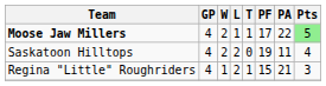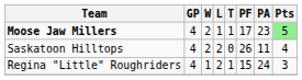Moose Jaw Millers | PA: 22 -> 23
Saskatoon Hilltops | PF: 19 -> 26
Regina "Little" Roughriders | PA: 21 -> 24
